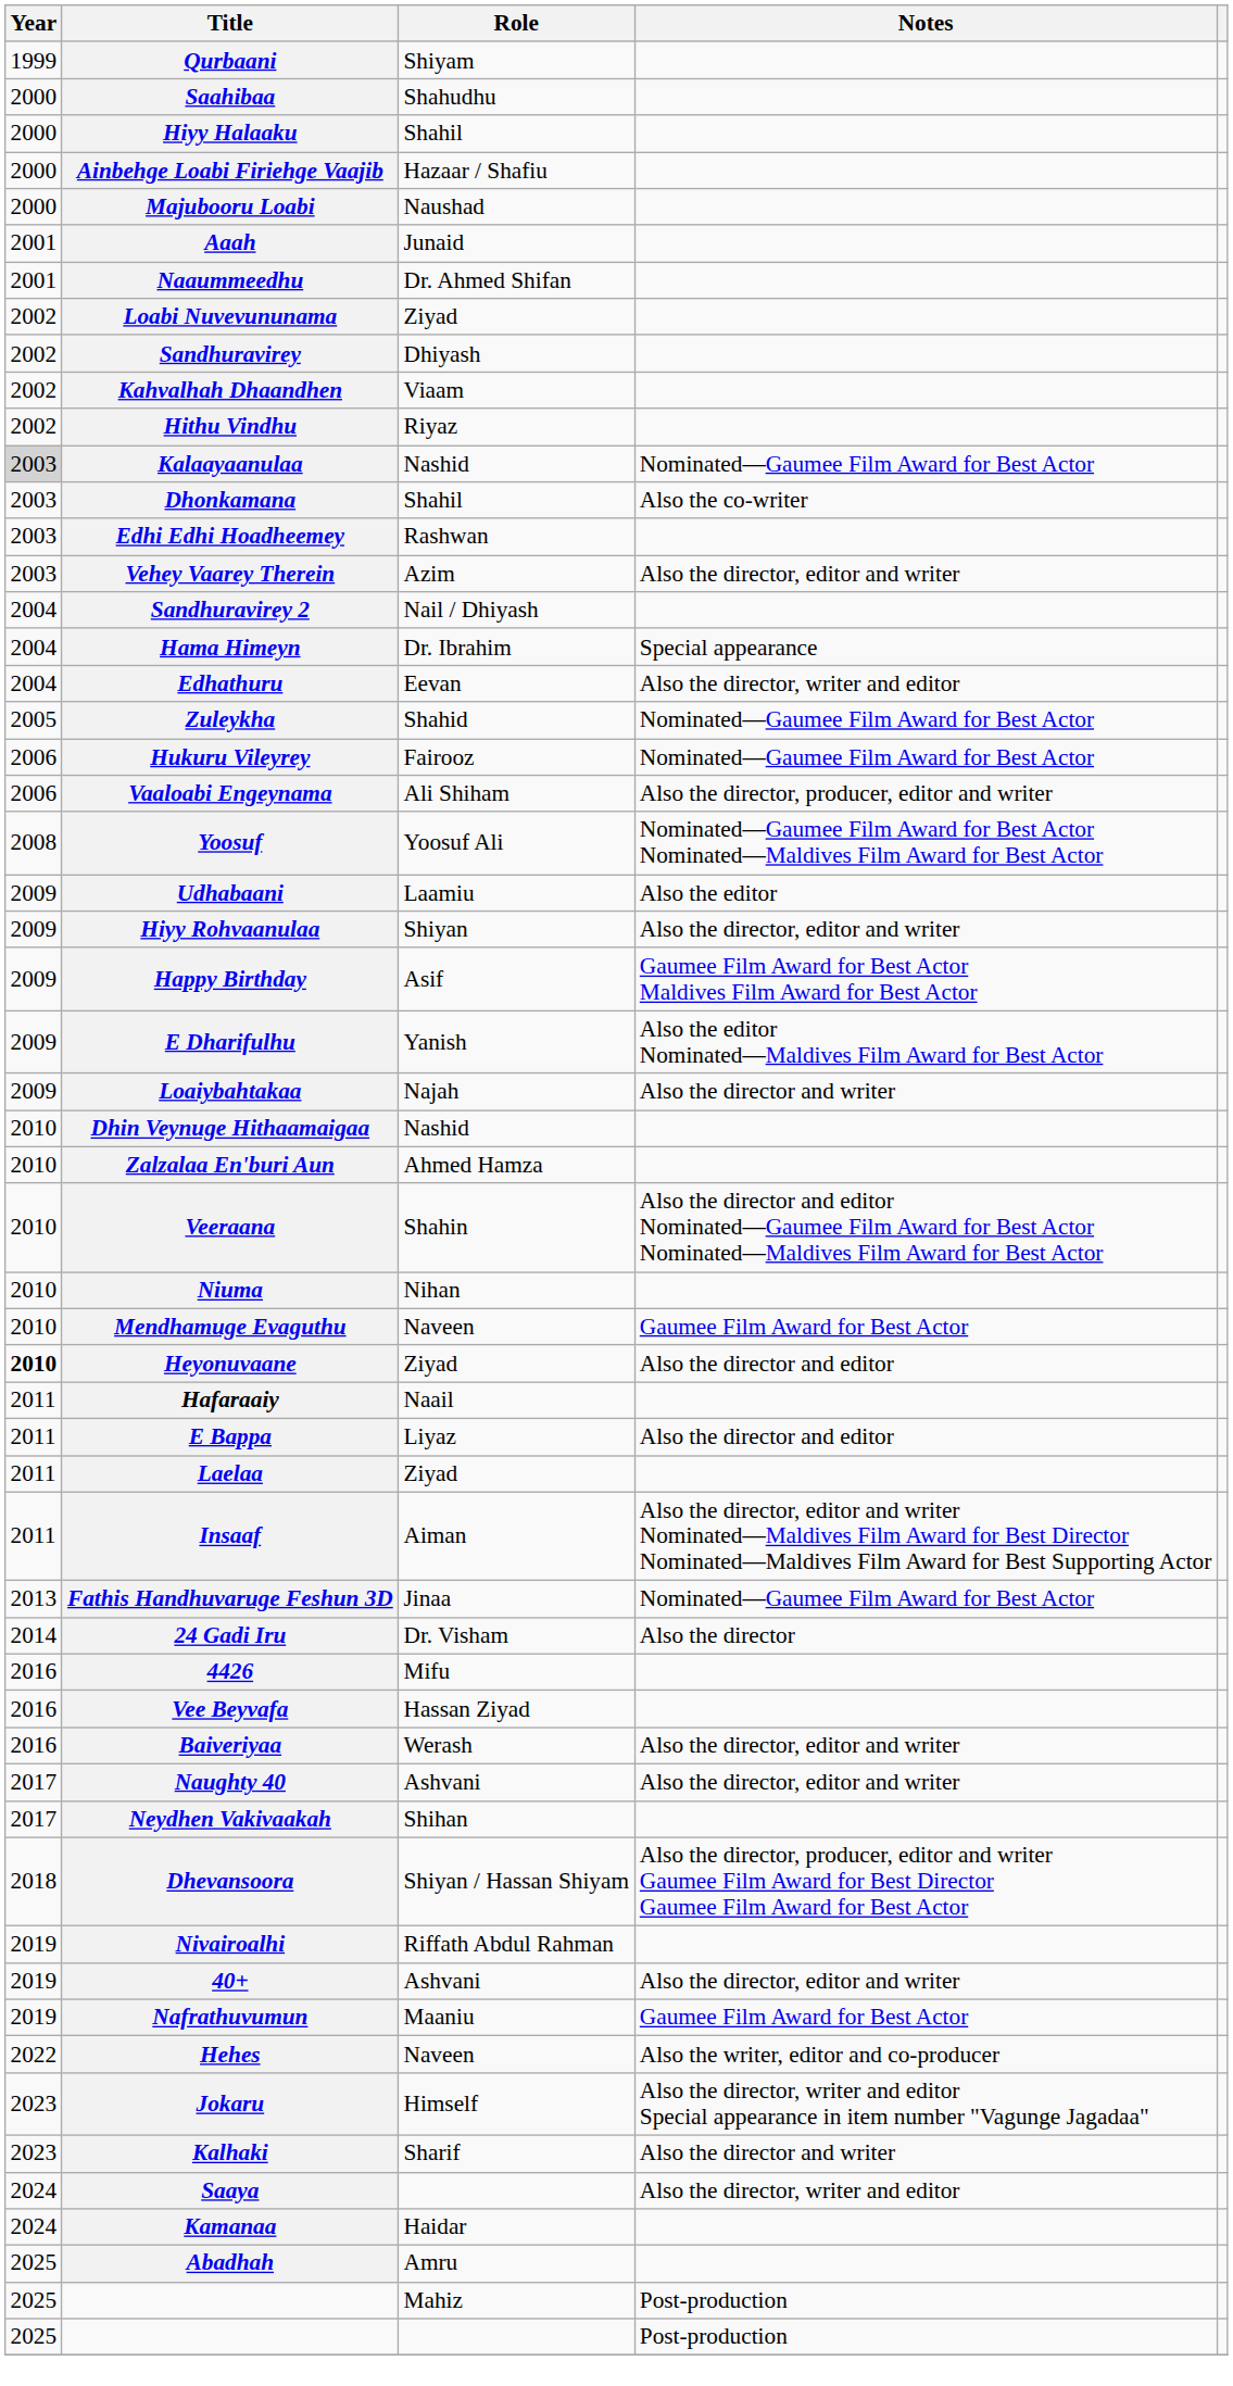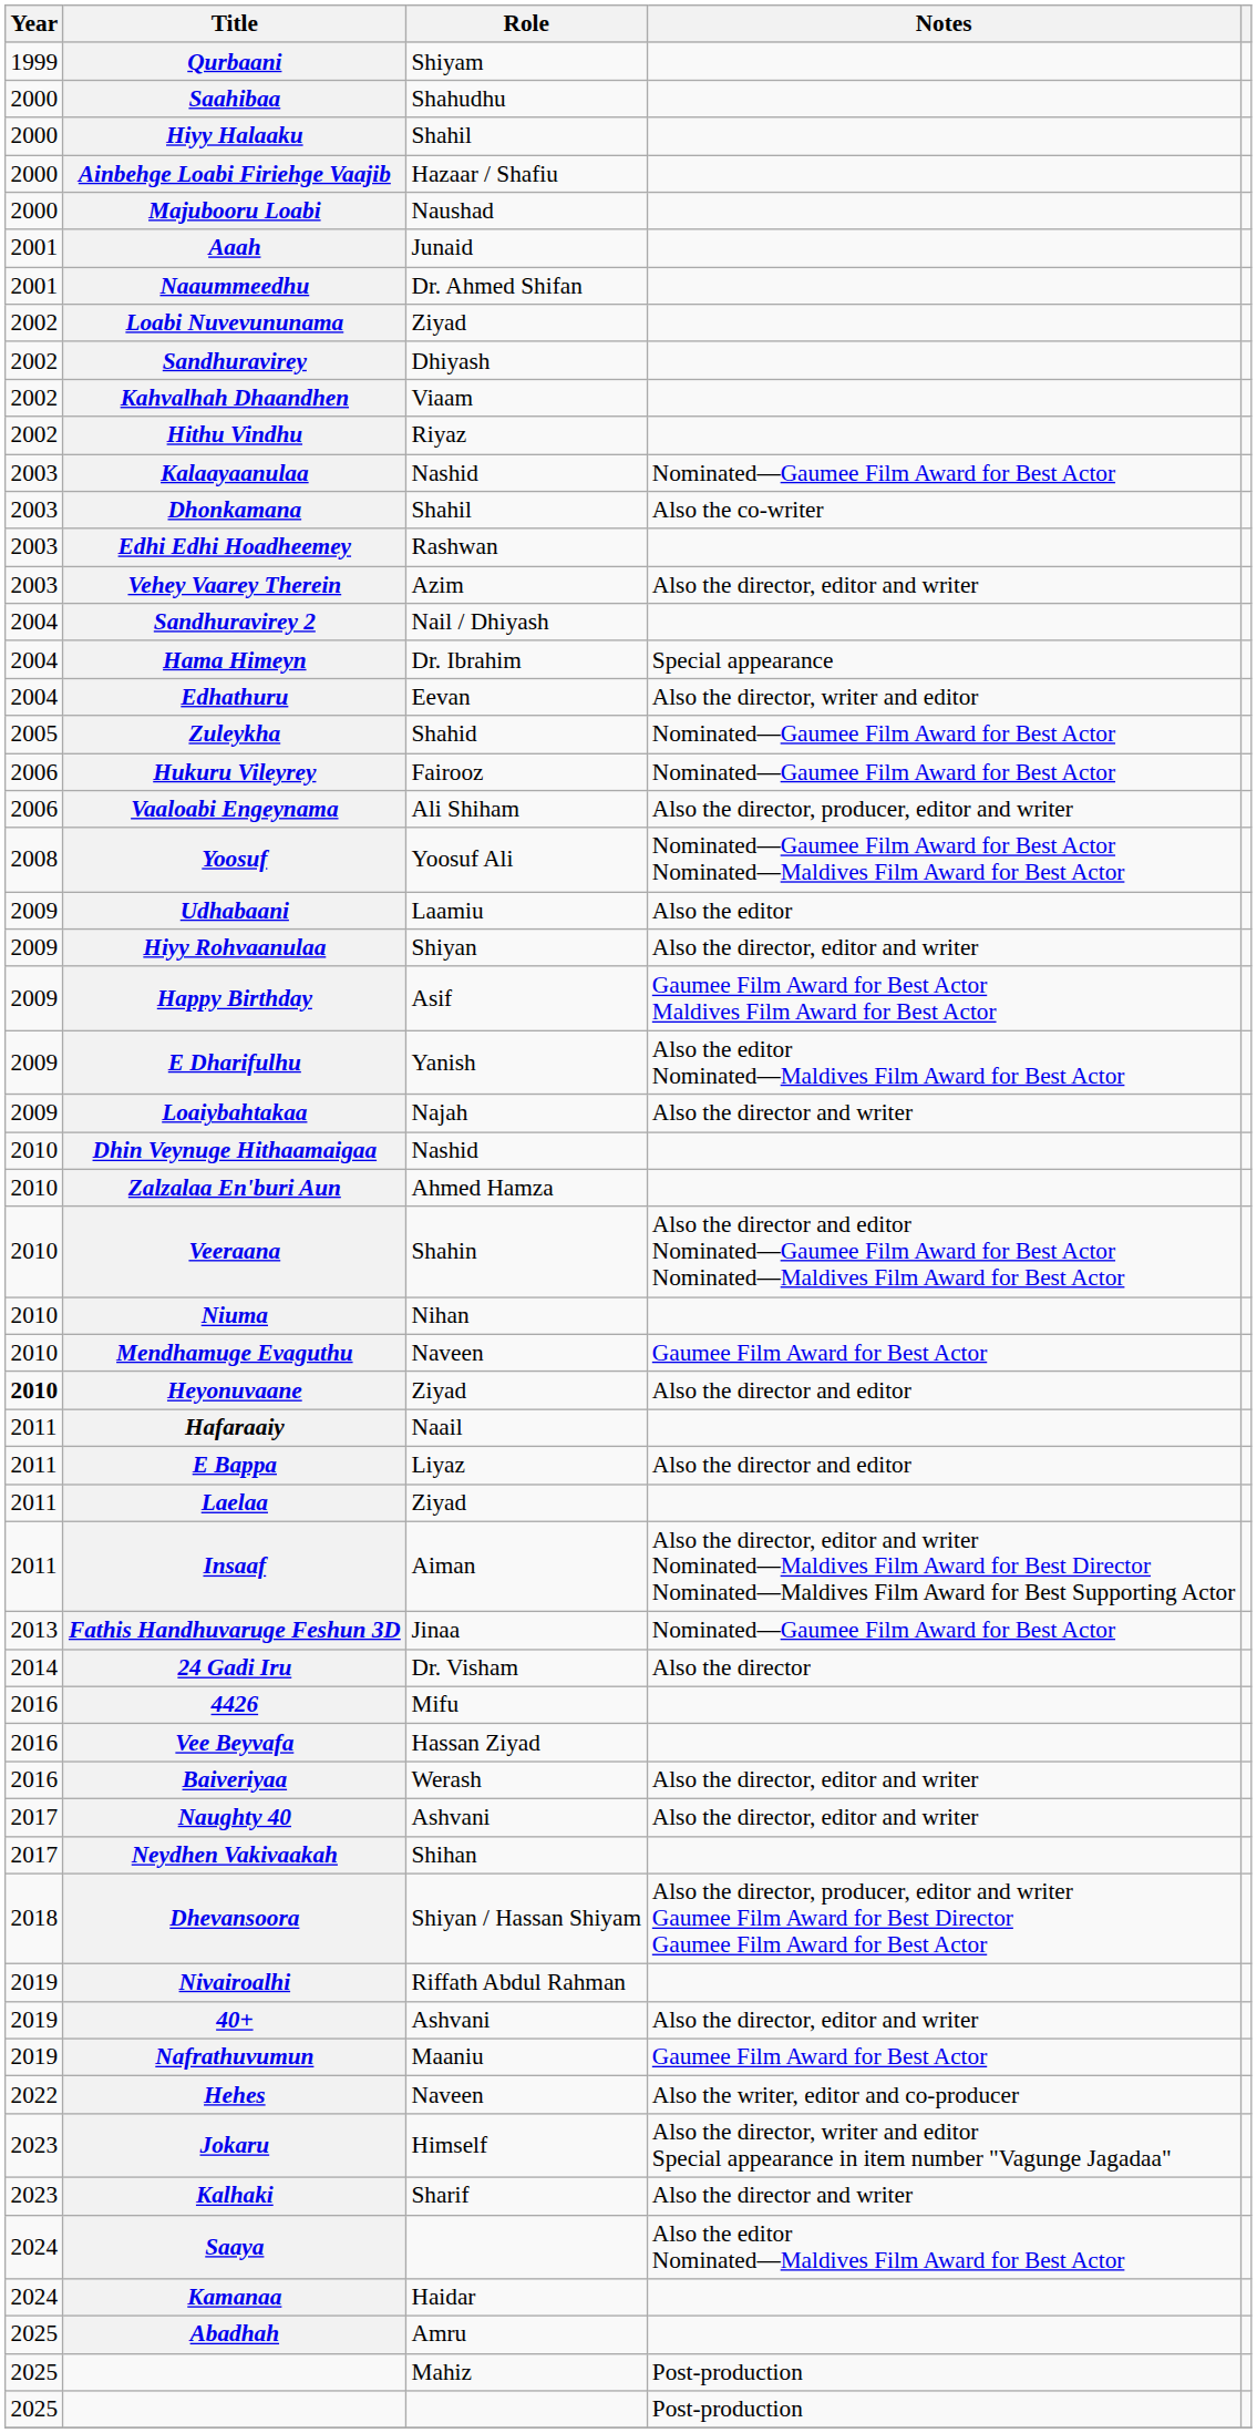Kalaayaanulaa | Year: lightgrey background -> no background
Saaya | Notes: Also the director, writer and editor -> Also the editor Nominated—Maldives Film Award for Best Actor
